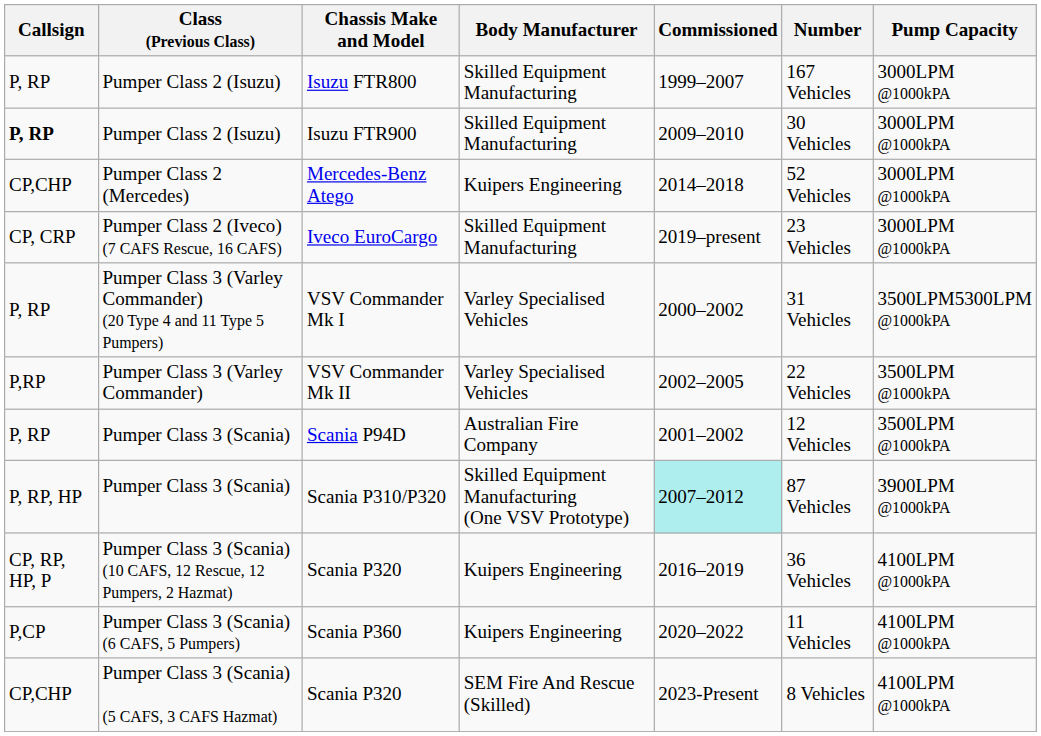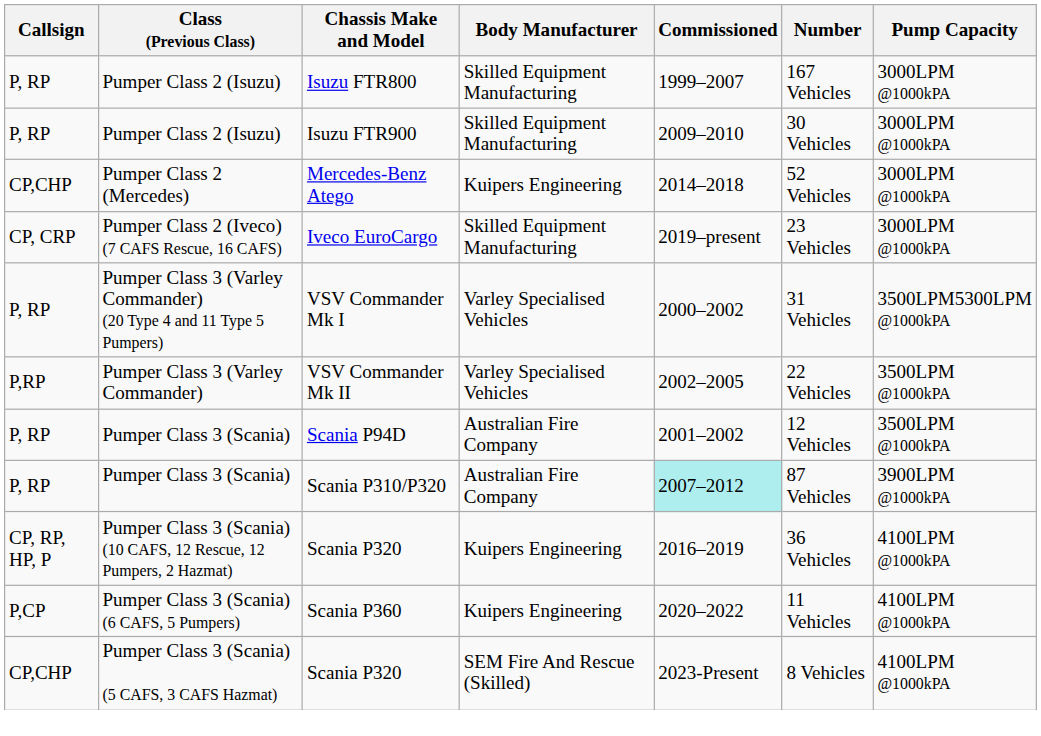Isuzu FTR900 | Callsign: bold -> normal
Scania P310/P320 | Callsign: P, RP, HP -> P, RP
Scania P310/P320 | Body Manufacturer: Skilled Equipment Manufacturing (One VSV Prototype) -> Australian Fire Company
